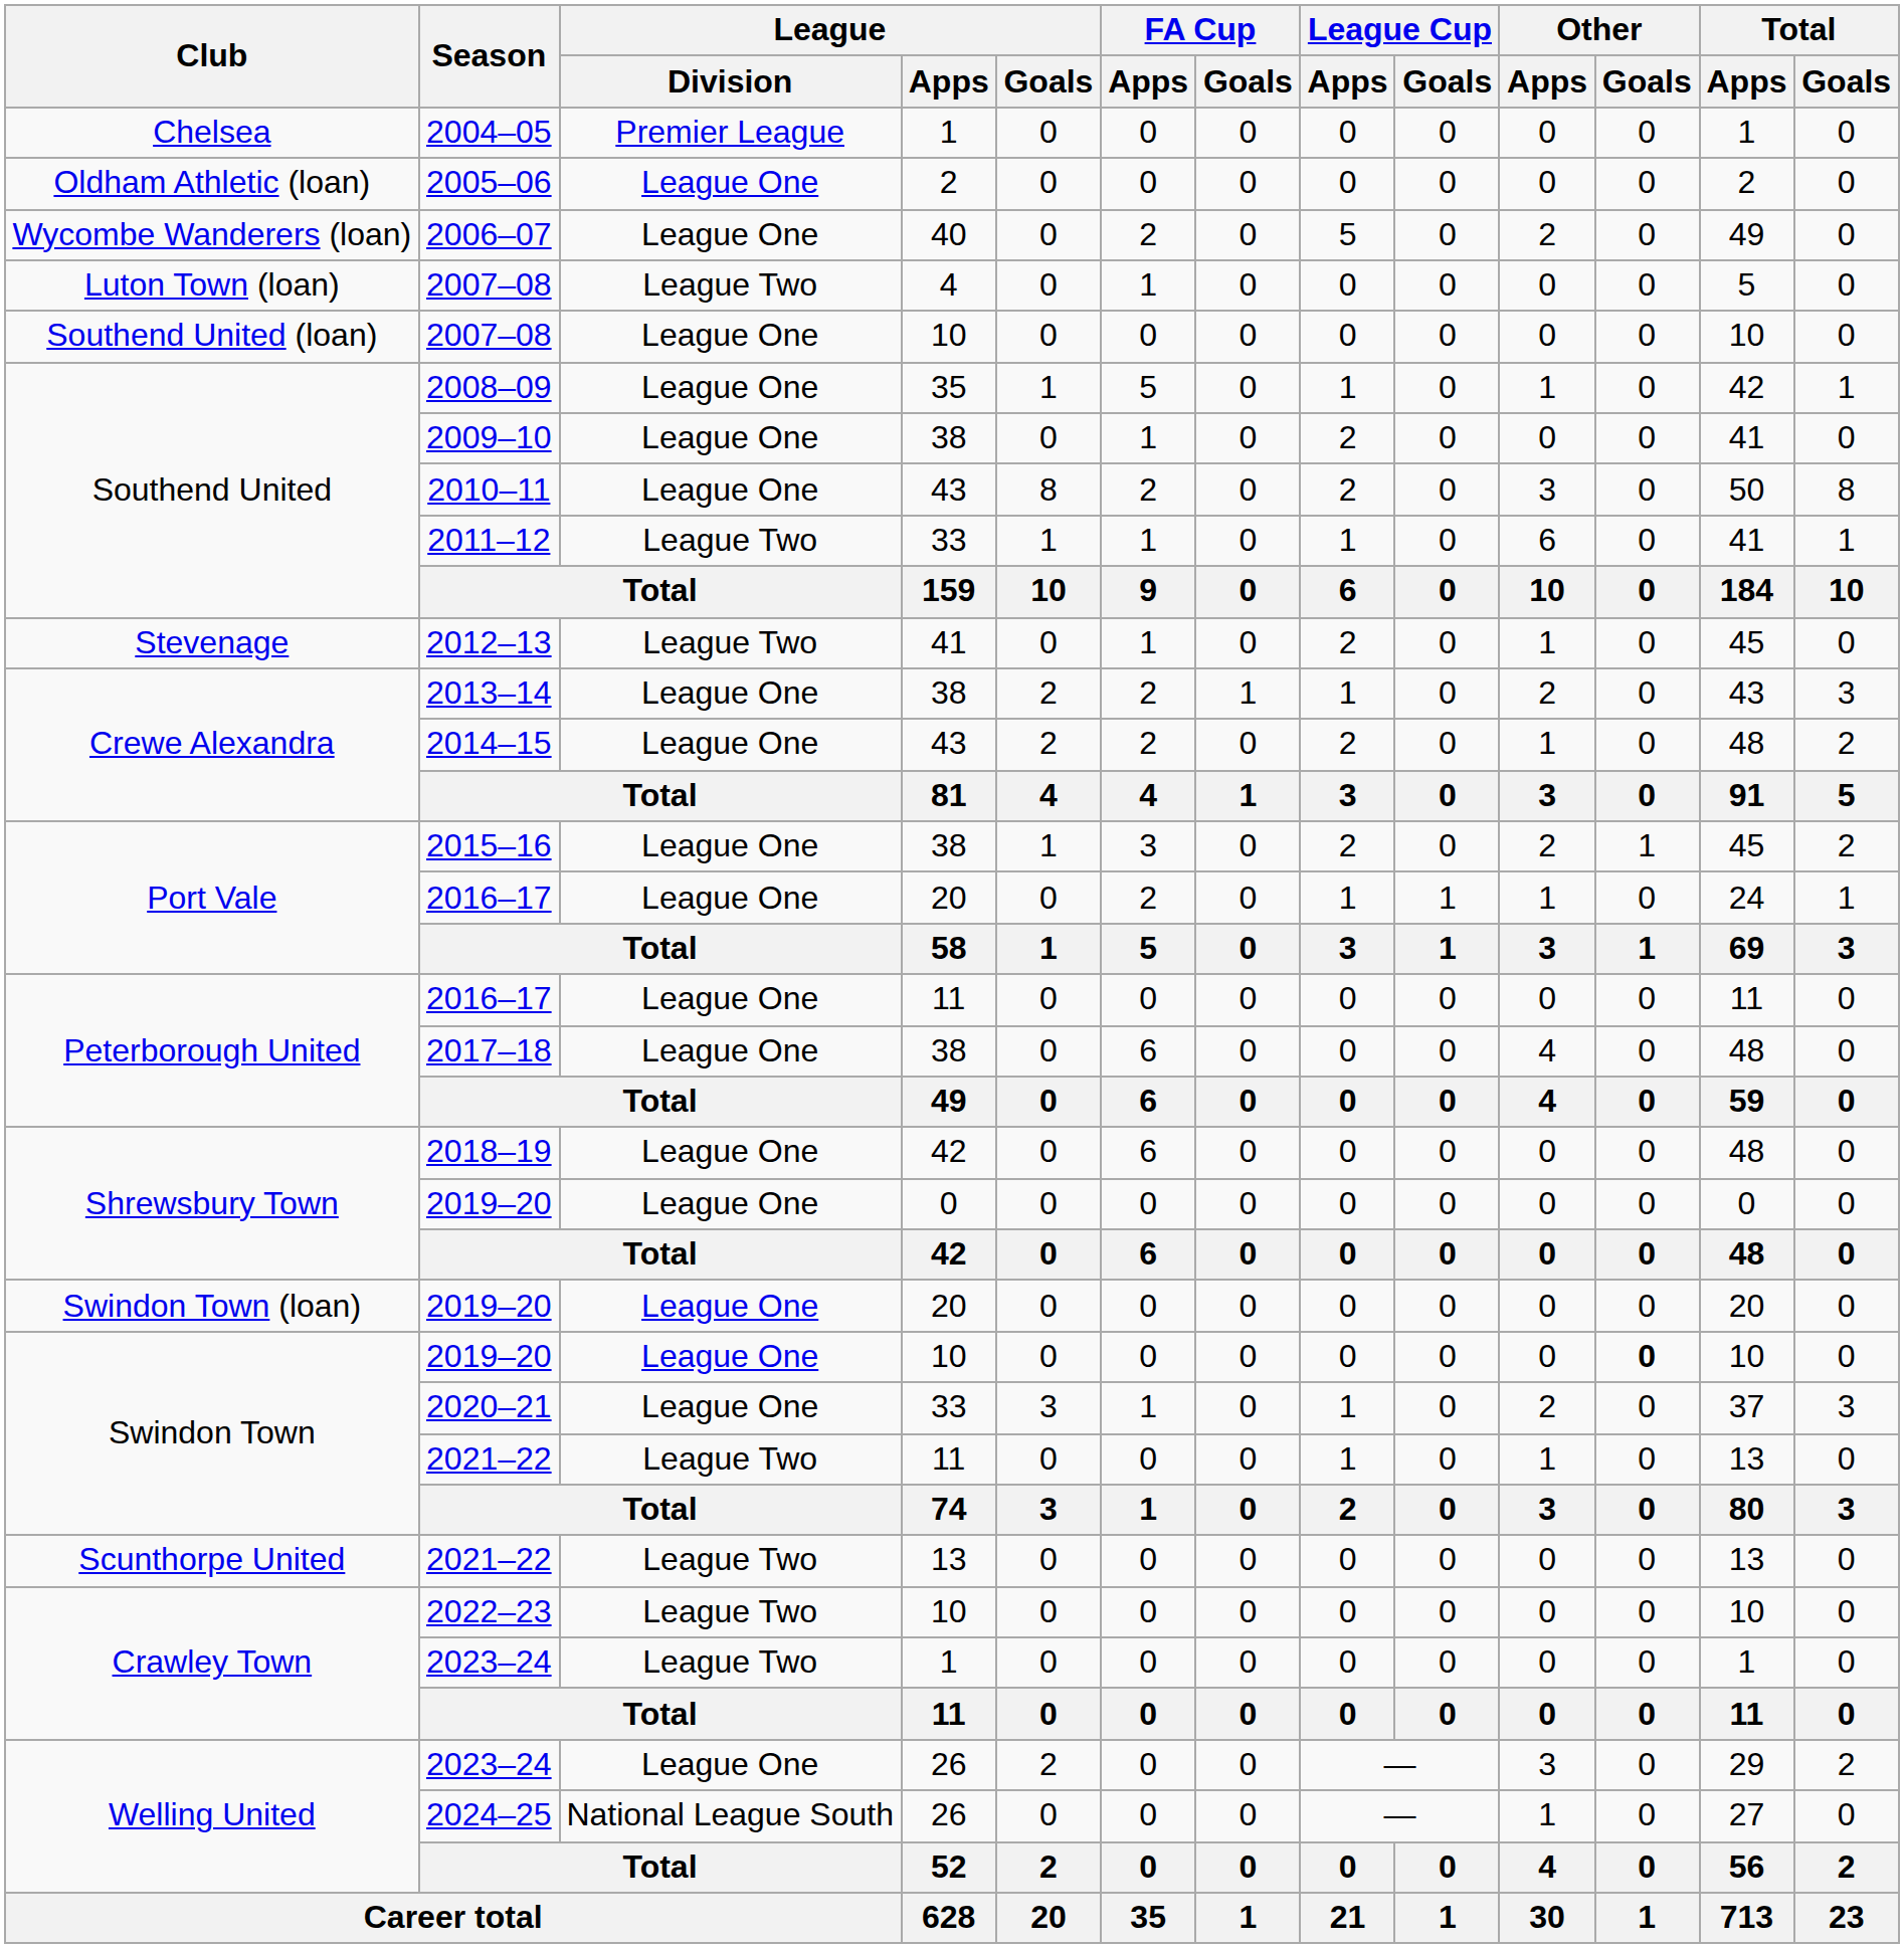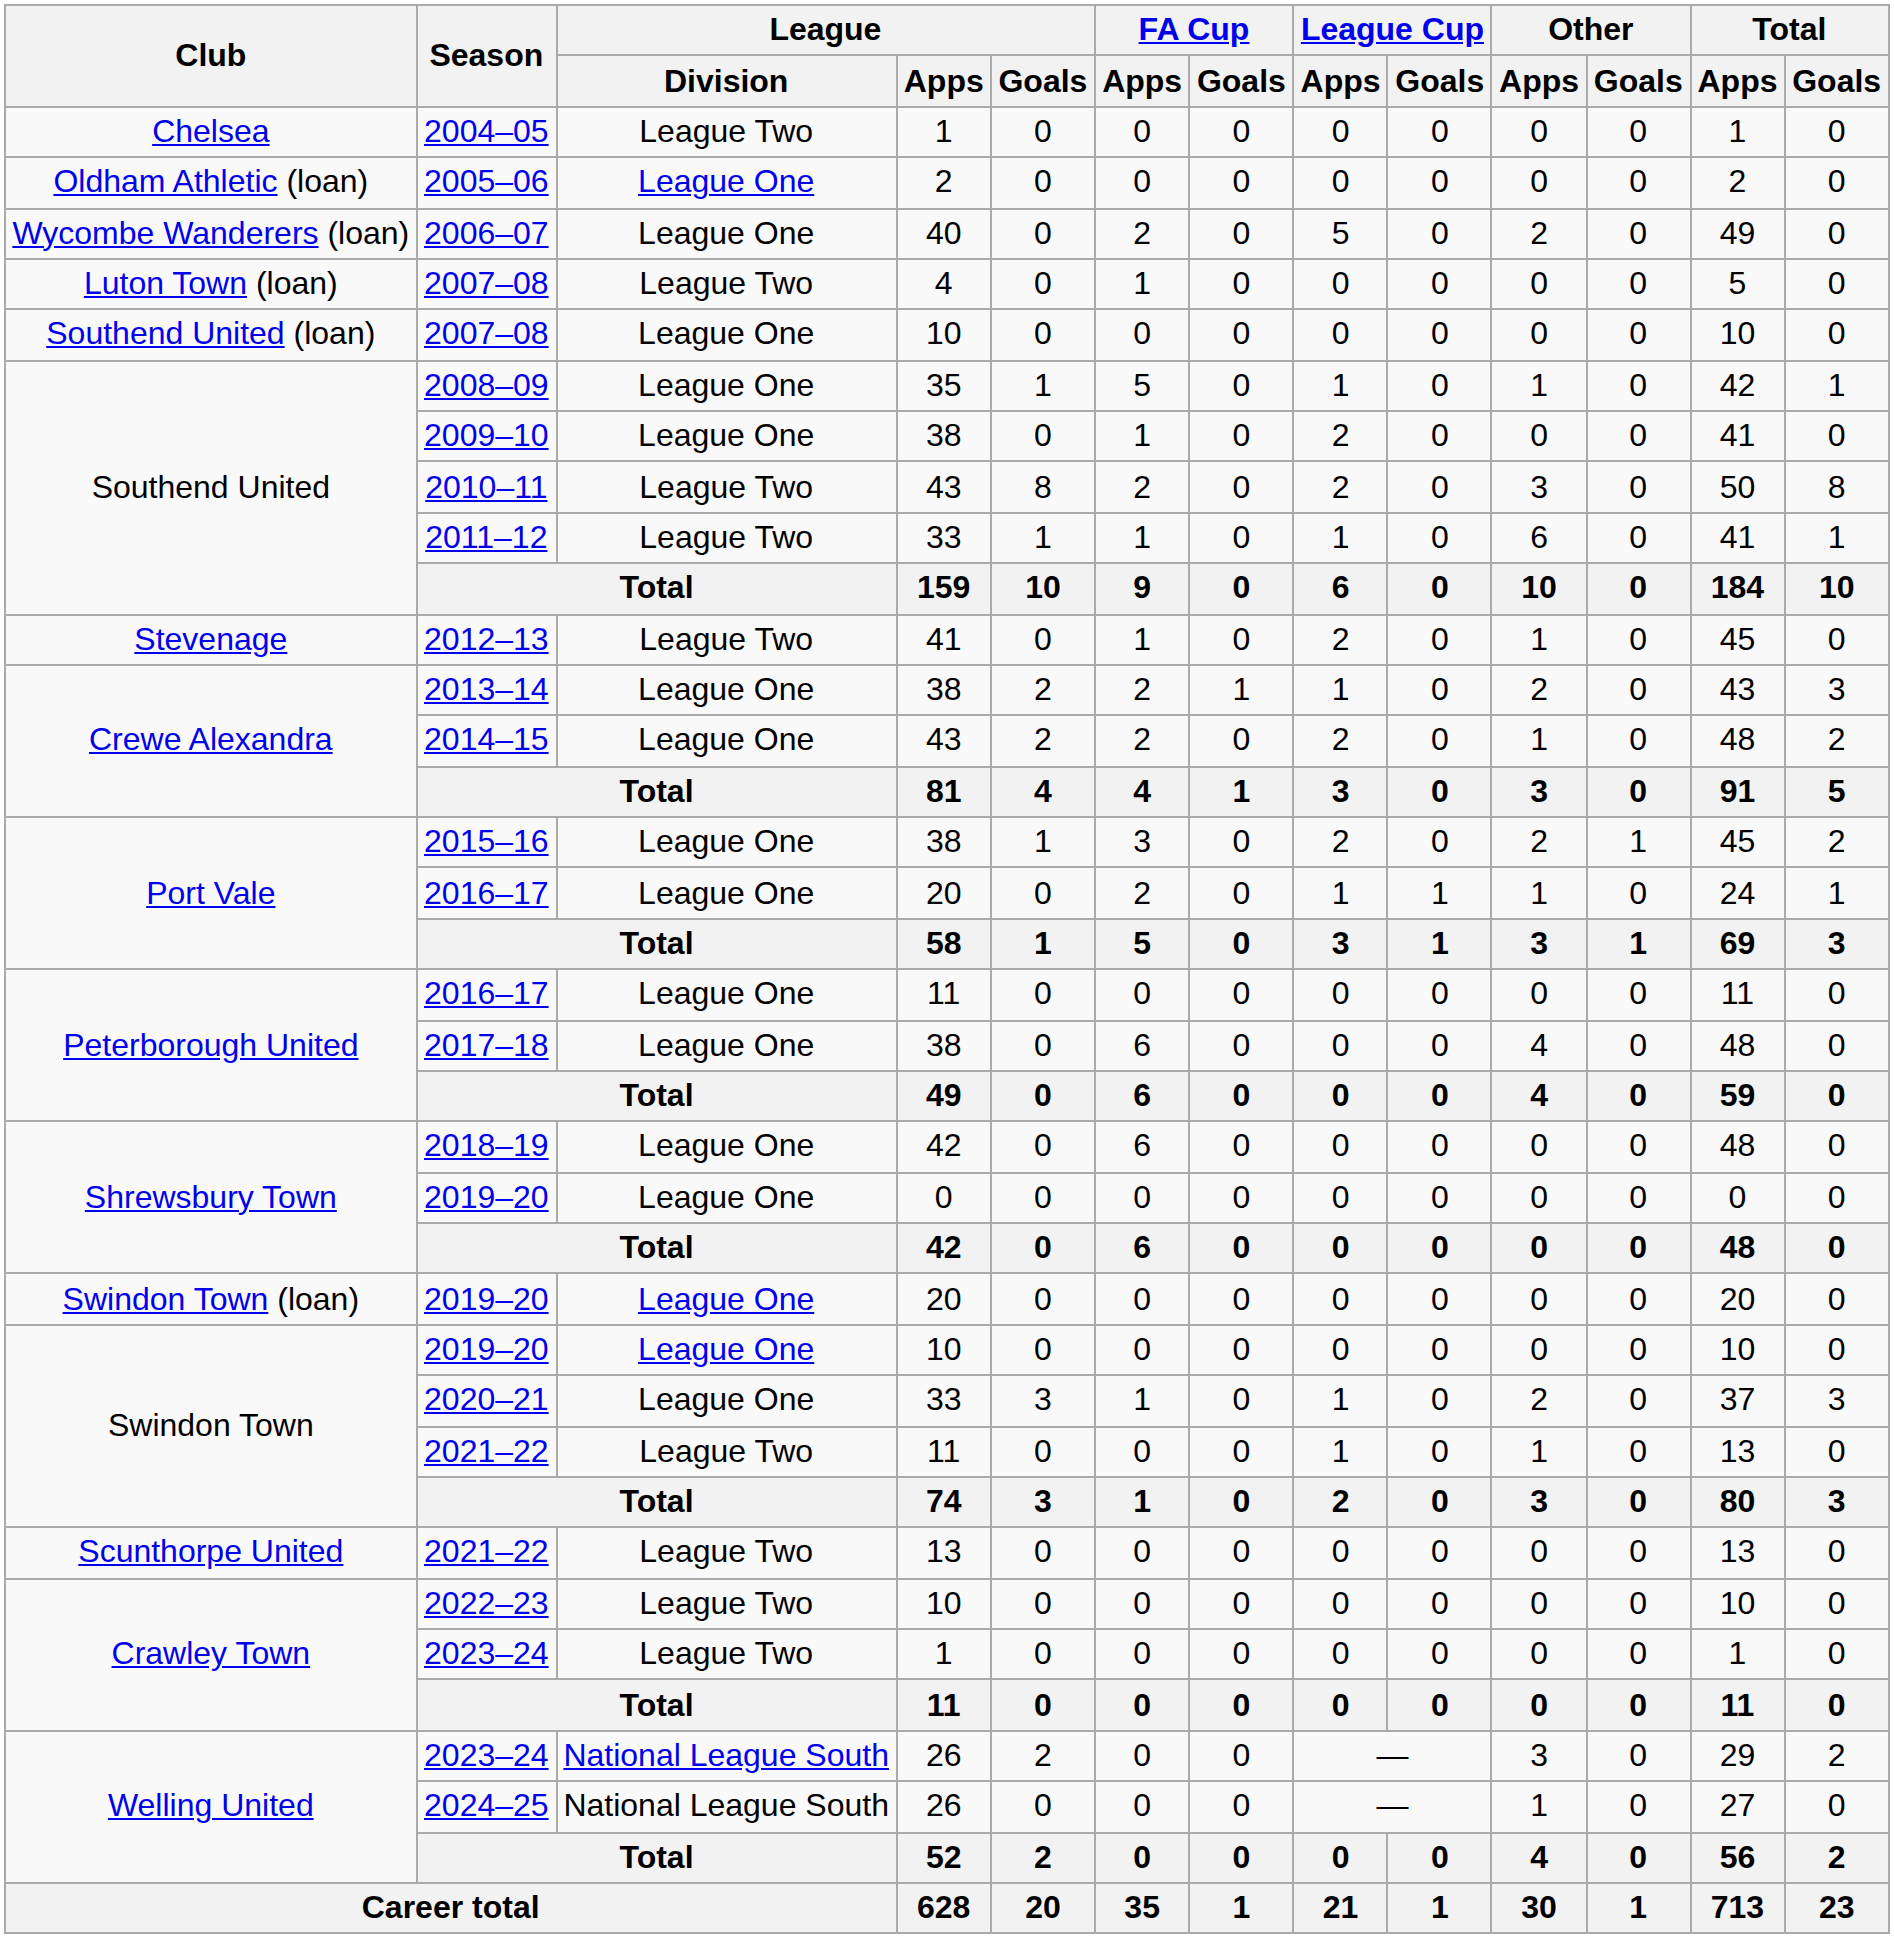2004–05 | League / Division: Premier League -> League Two
2010–11 | League / Division: League One -> League Two
Swindon Town / 2019–20 | Other / Goals: bold -> normal
Welling United / 2023–24 | League / Division: League One -> National League South
